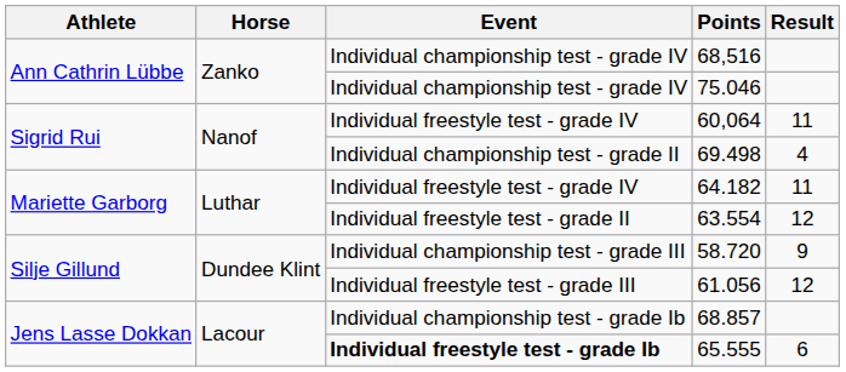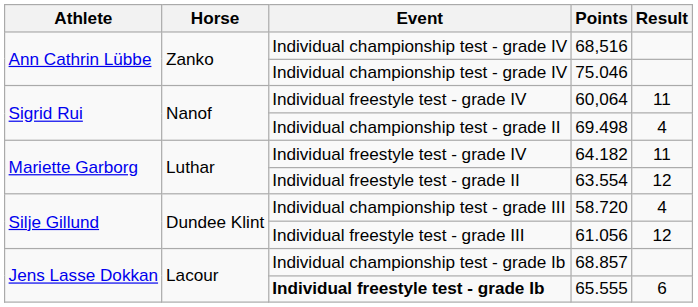58.720 | Result: 9 -> 4
